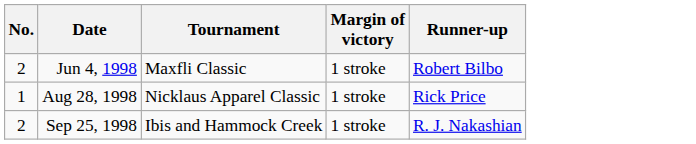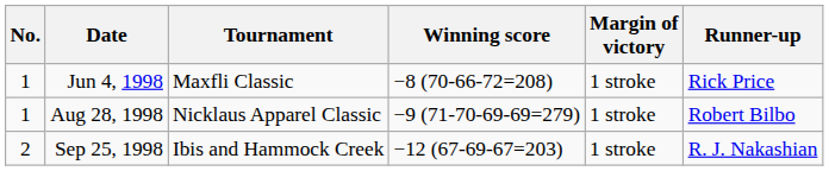+ column: Winning score | −8 (70-66-72=208) | −9 (71-70-69-69=279) | −12 (67-69-67=203)
Jun 4, 1998 | No.: 2 -> 1
Jun 4, 1998 | Runner-up: Robert Bilbo -> Rick Price
Aug 28, 1998 | Runner-up: Rick Price -> Robert Bilbo
